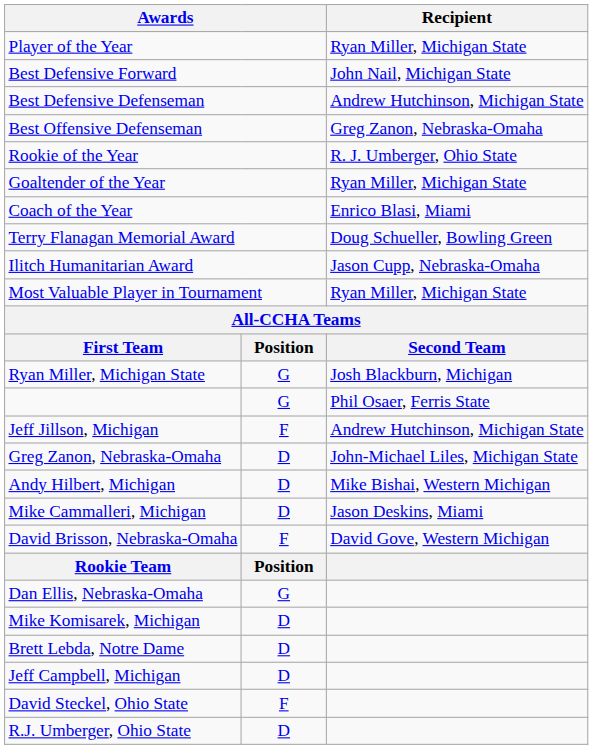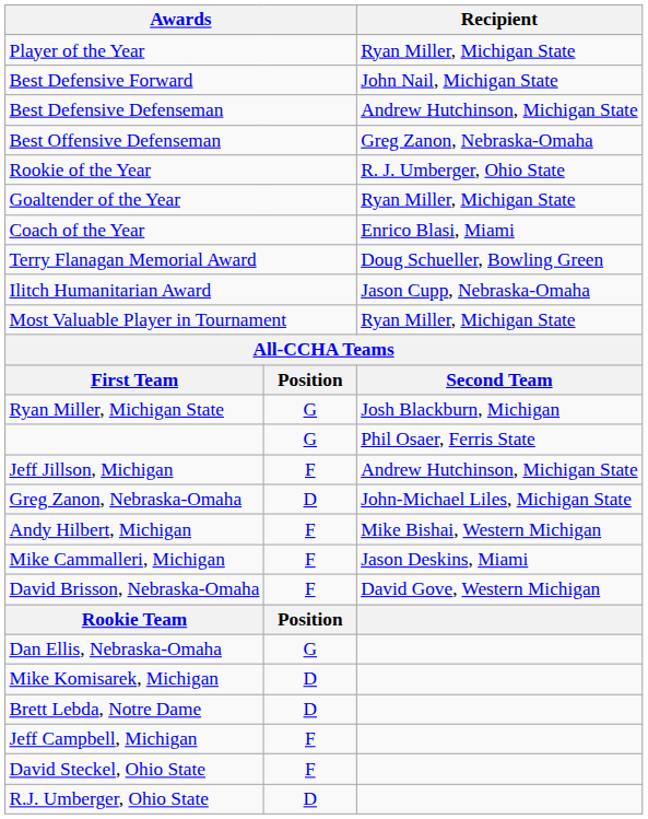Andy Hilbert, Michigan | column 2: D -> F
Mike Cammalleri, Michigan | column 2: D -> F
Jeff Campbell, Michigan | column 2: D -> F
